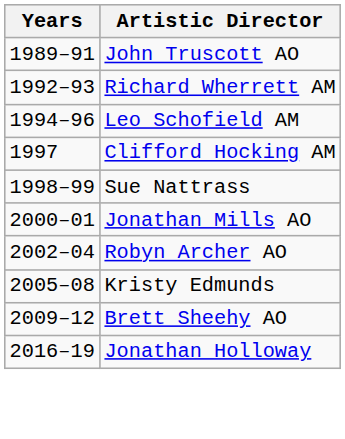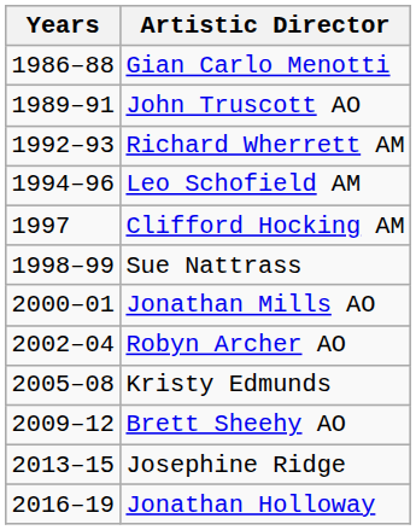+ row: 1986–88 | Gian Carlo Menotti
+ row: 2013–15 | Josephine Ridge
